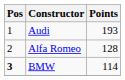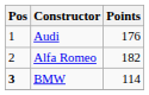Audi | Points: 193 -> 176
Alfa Romeo | Points: 128 -> 182
